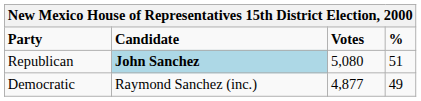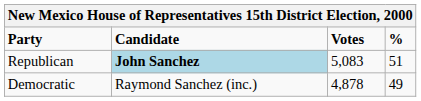Republican | Votes: 5,080 -> 5,083
Democratic | Votes: 4,877 -> 4,878
